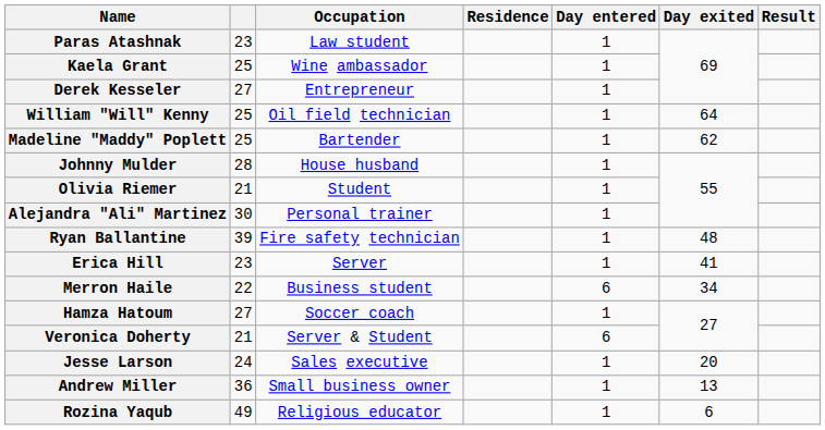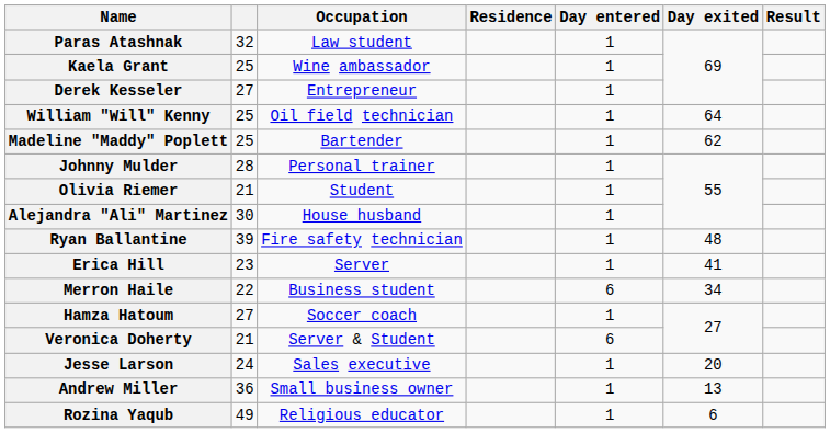Paras Atashnak | column 2: 23 -> 32
Johnny Mulder | Occupation: House husband -> Personal trainer
Alejandra "Ali" Martinez | Occupation: Personal trainer -> House husband
